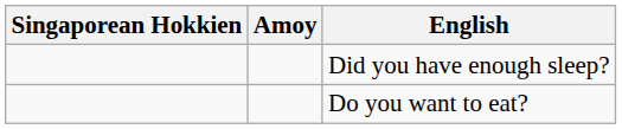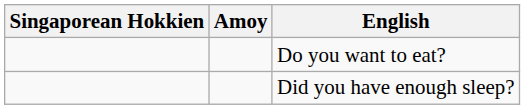rows swapped: Do you want to eat? <-> Did you have enough sleep?
